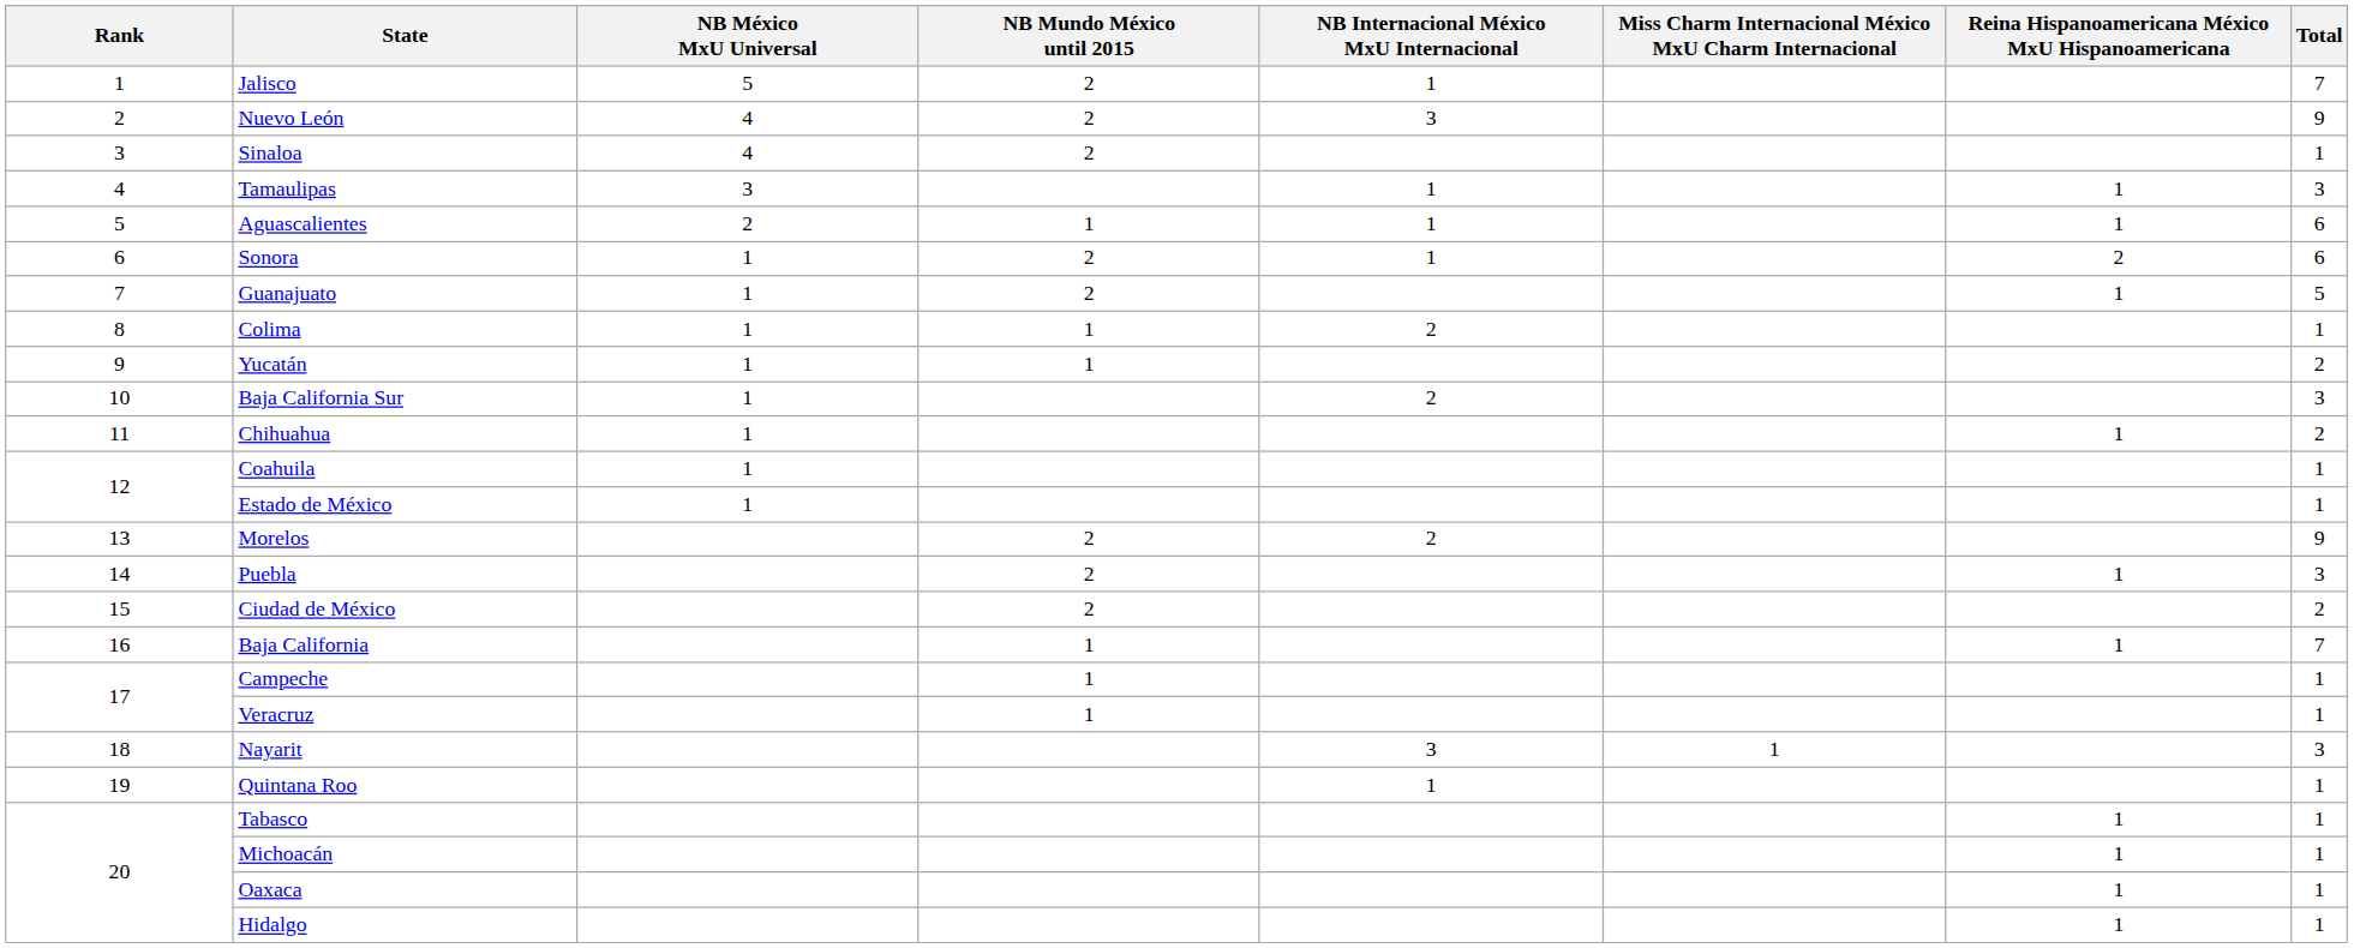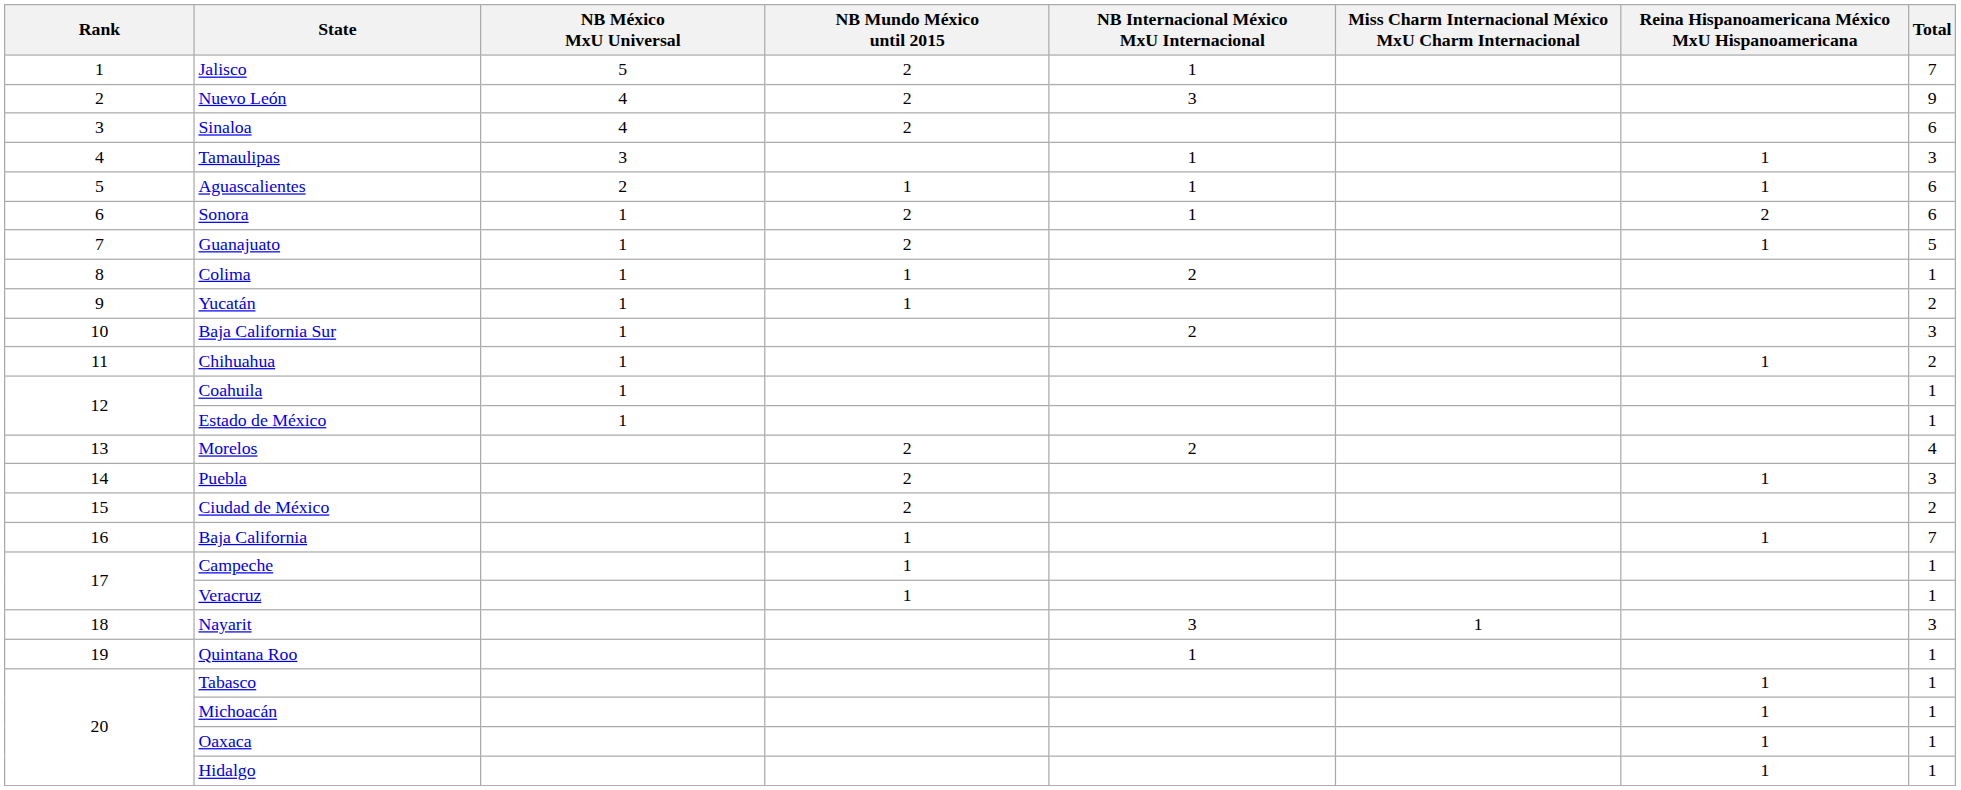Sinaloa | Total: 1 -> 6
Morelos | Total: 9 -> 4
